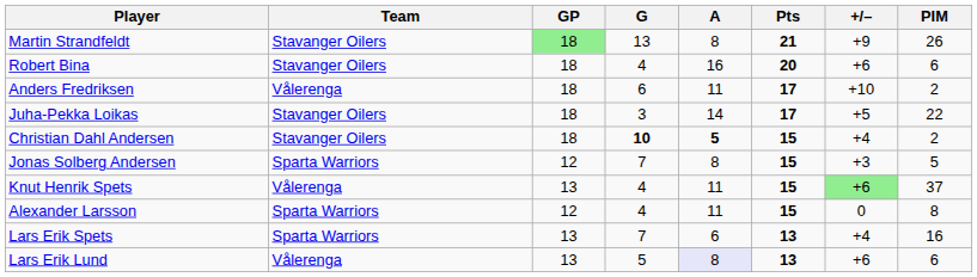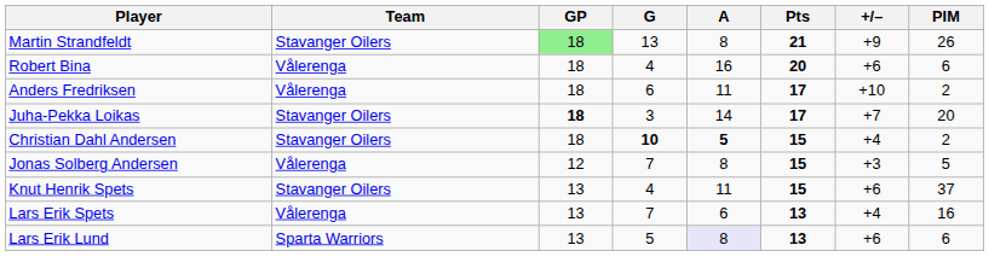Robert Bina | Team: Stavanger Oilers -> Vålerenga
Juha-Pekka Loikas | GP: normal -> bold
Juha-Pekka Loikas | +/–: +5 -> +7
Juha-Pekka Loikas | PIM: 22 -> 20
Jonas Solberg Andersen | Team: Sparta Warriors -> Vålerenga
Knut Henrik Spets | Team: Vålerenga -> Stavanger Oilers
Knut Henrik Spets | +/–: lightgreen background -> no background
- row: Alexander Larsson | Sparta Warriors | 12 | 4 | 11 | 15 | 0 | 8
Lars Erik Spets | Team: Sparta Warriors -> Vålerenga
Lars Erik Lund | Team: Vålerenga -> Sparta Warriors
